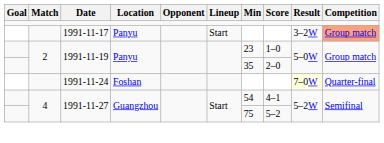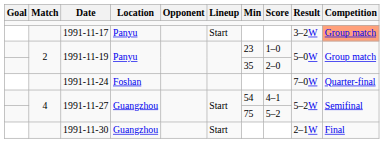1991-11-24 | Result: lightyellow background -> no background
+ row: 1991-11-30 | Guangzhou | Start | 2–1W | Final
